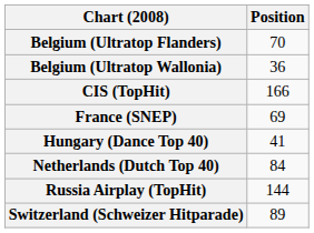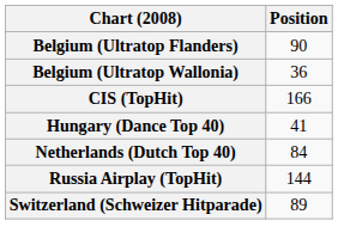Belgium (Ultratop Flanders) | Position: 70 -> 90
- row: France (SNEP) | 69
